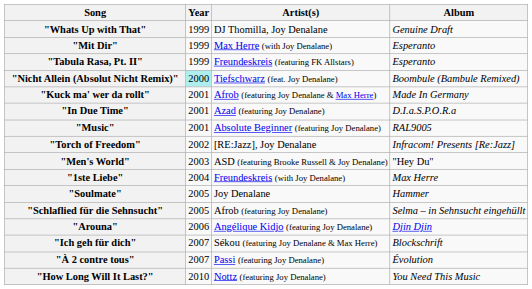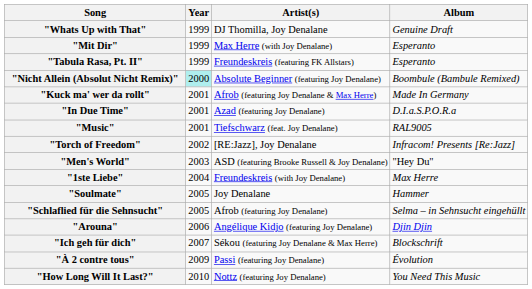"Nicht Allein (Absolut Nicht Remix)" | Artist(s): Tiefschwarz (feat. Joy Denalane) -> Absolute Beginner (featuring Joy Denalane)
"Music" | Artist(s): Absolute Beginner (featuring Joy Denalane) -> Tiefschwarz (feat. Joy Denalane)
"À 2 contre tous" | Year: 2007 -> 2009
